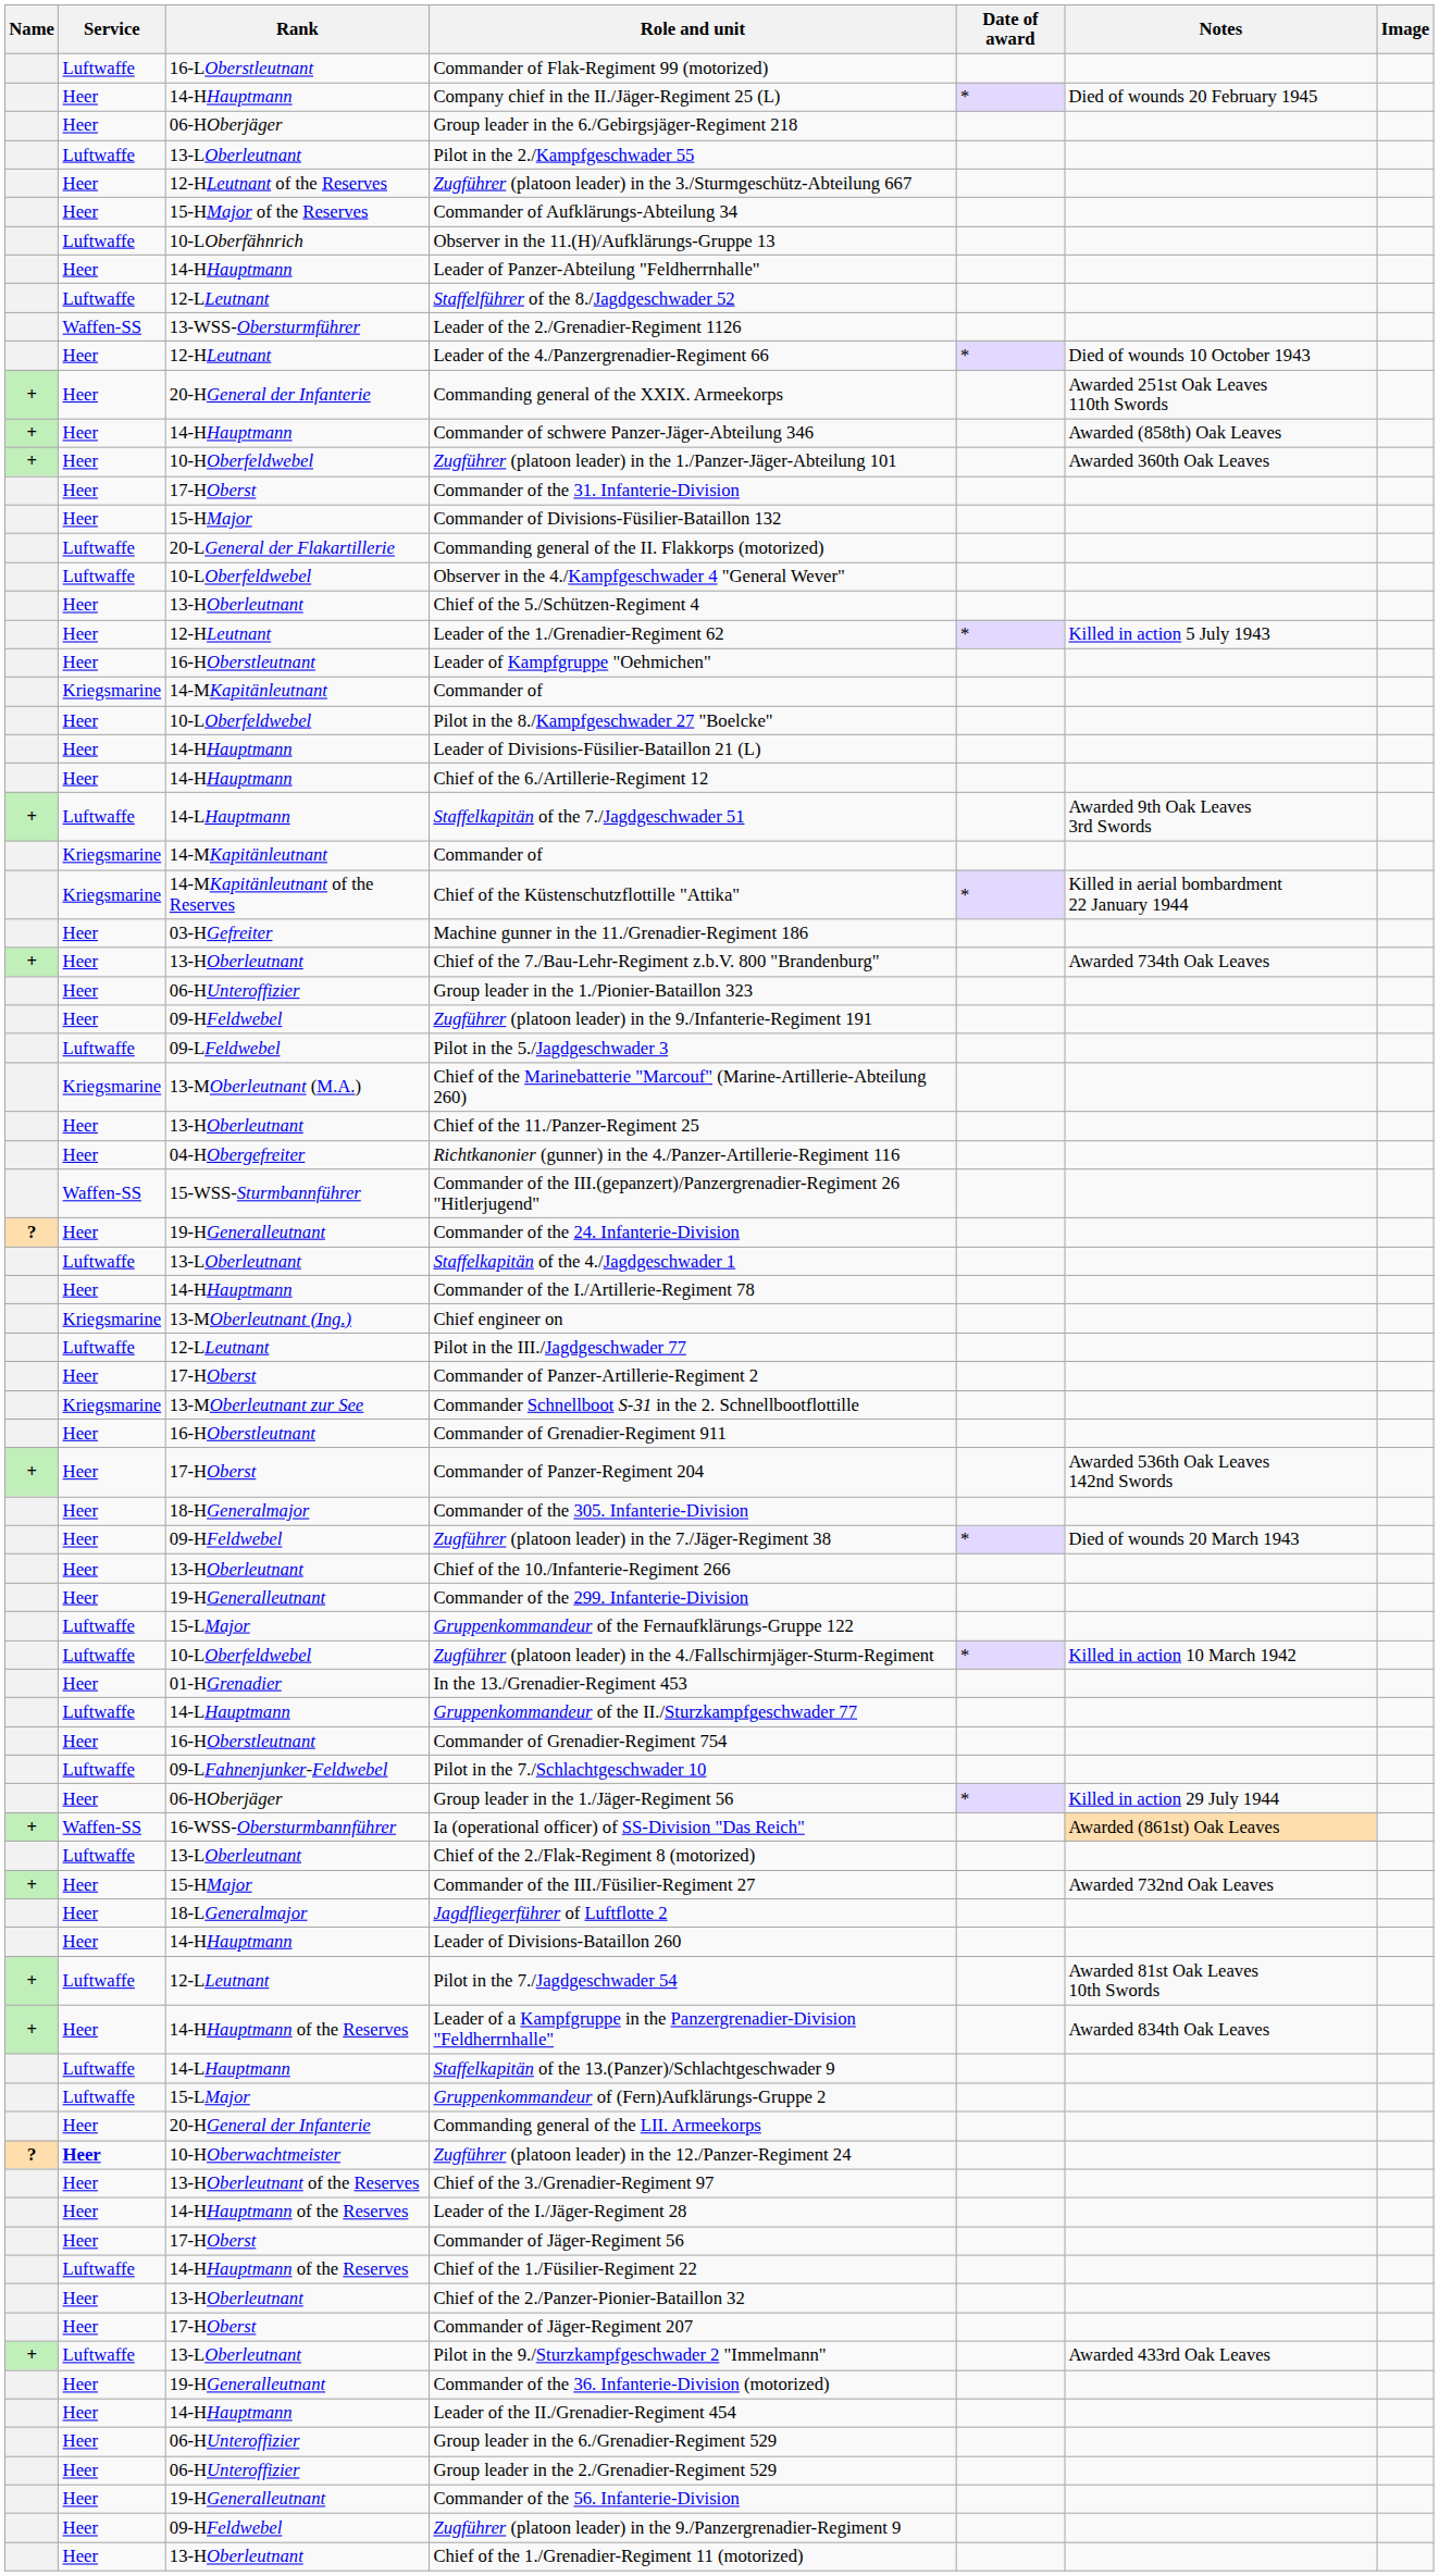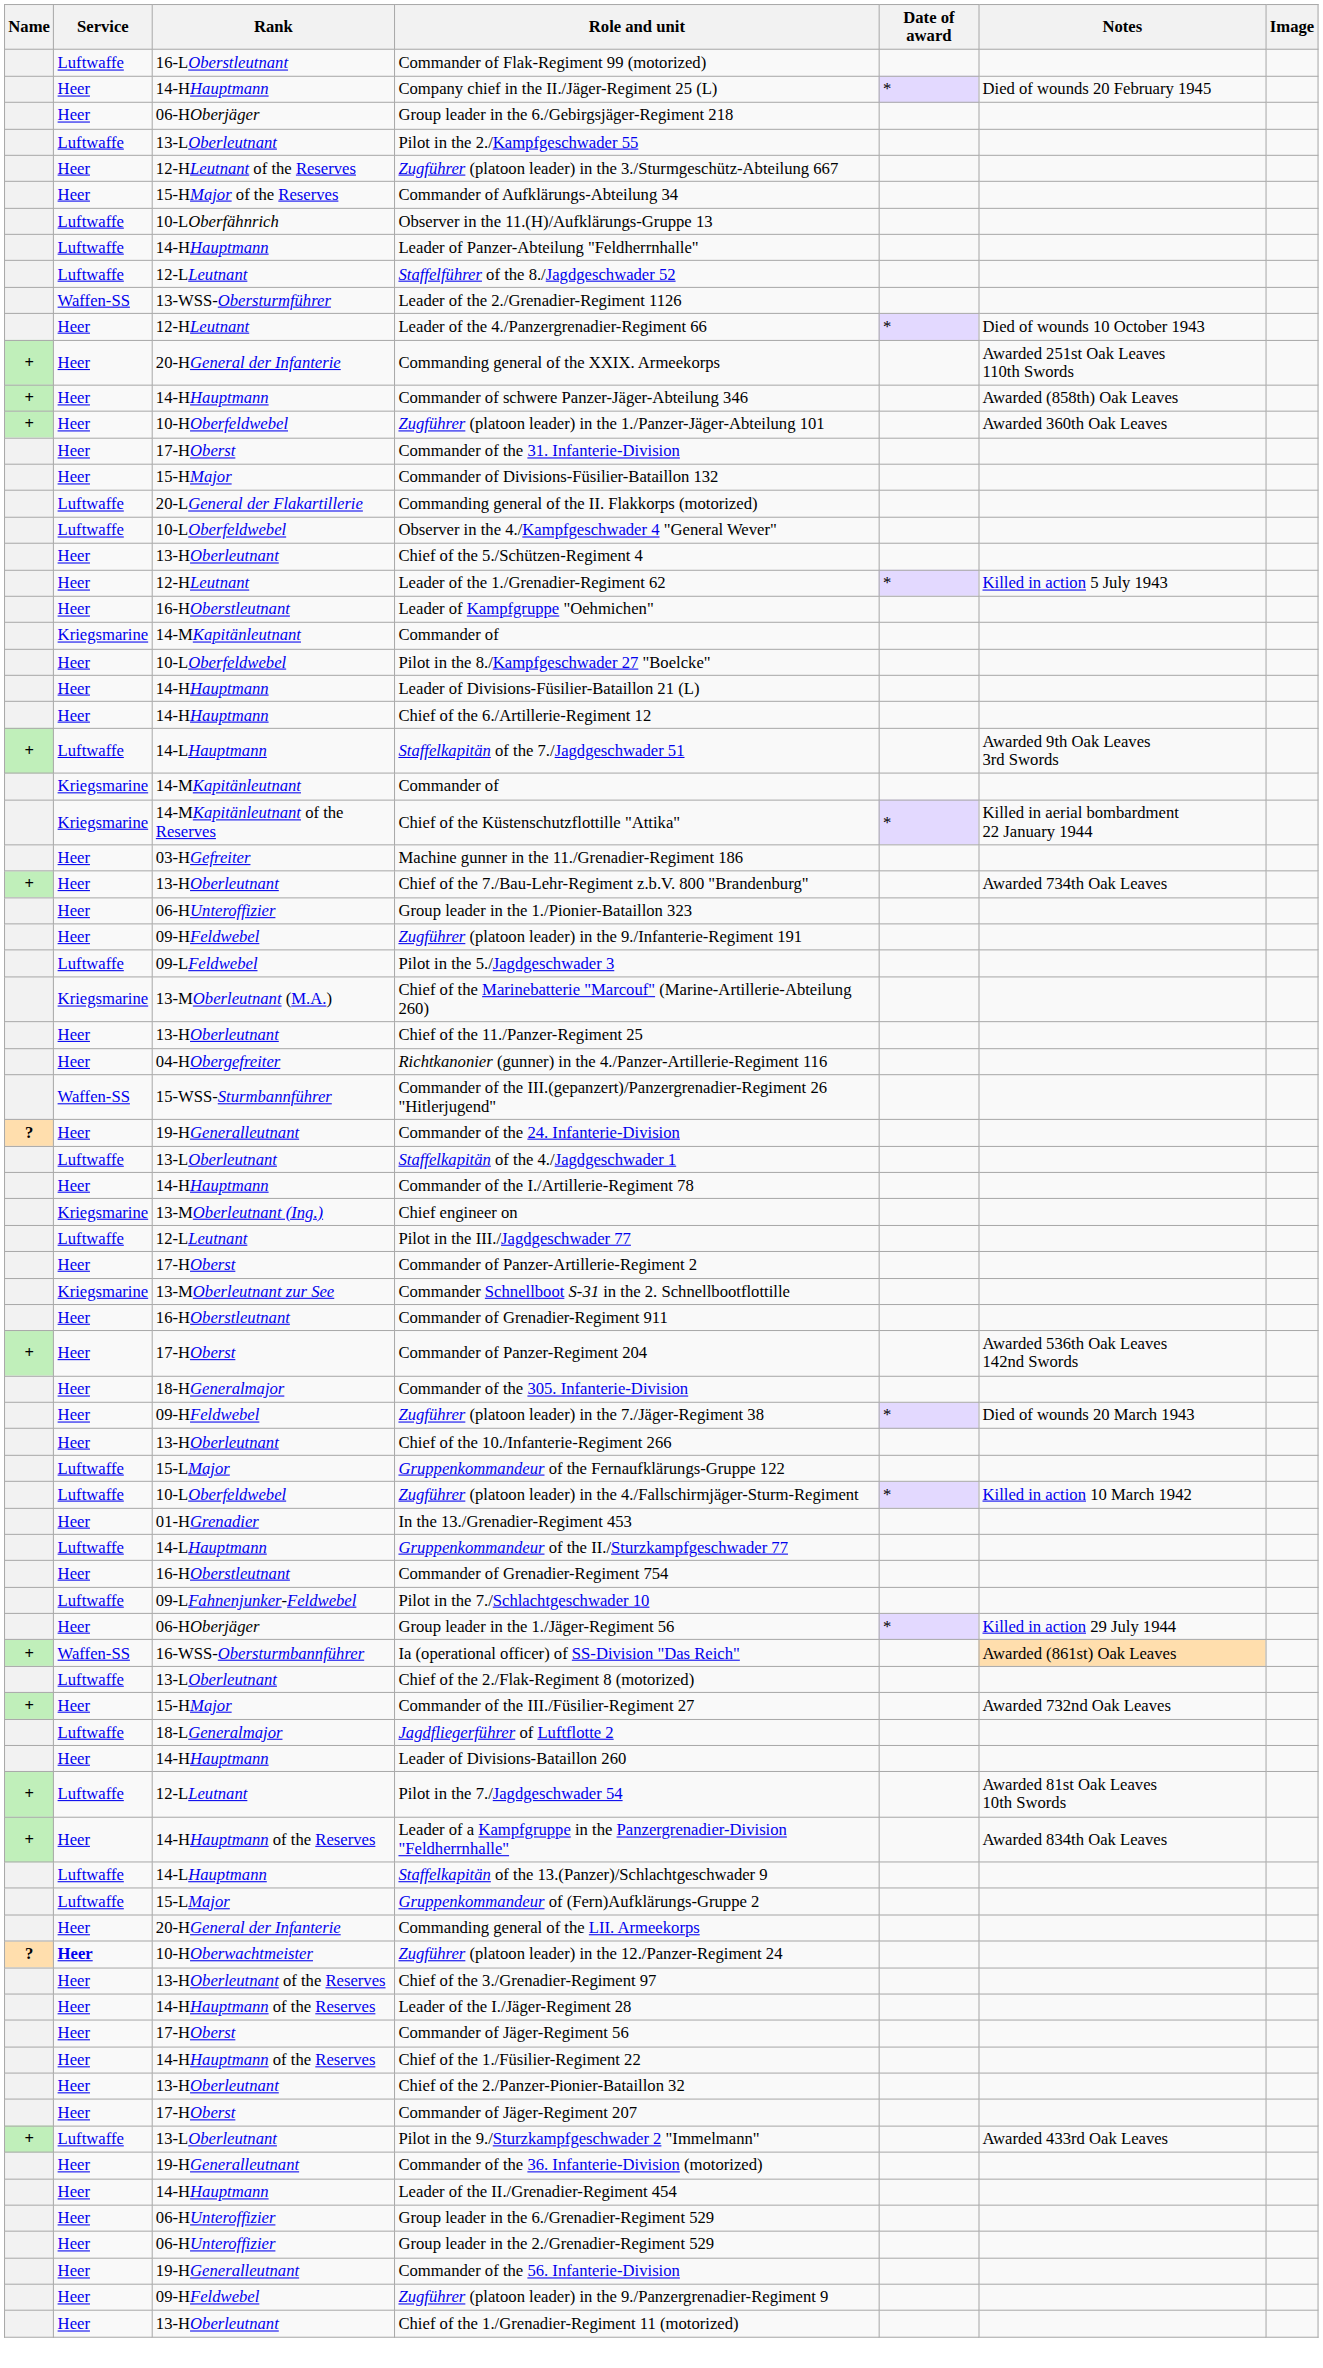Leader of Panzer-Abteilung "Feldherrnhalle" | Service: Heer -> Luftwaffe
- row: Heer | 19-HGeneralleutnant | Commander of the 299. Infanterie-Division
Jagdfliegerführer of Luftflotte 2 | Service: Heer -> Luftwaffe
Chief of the 1./Füsilier-Regiment 22 | Service: Luftwaffe -> Heer
